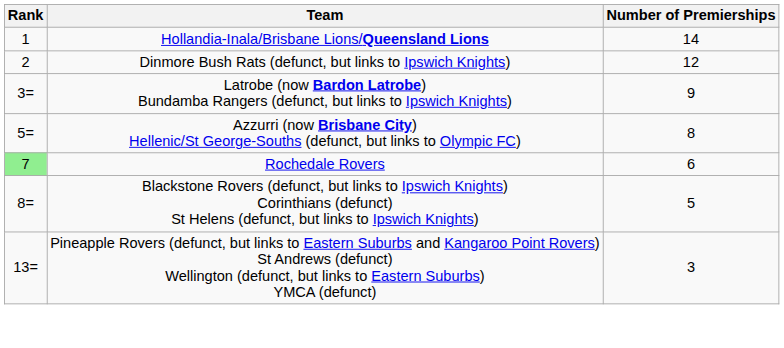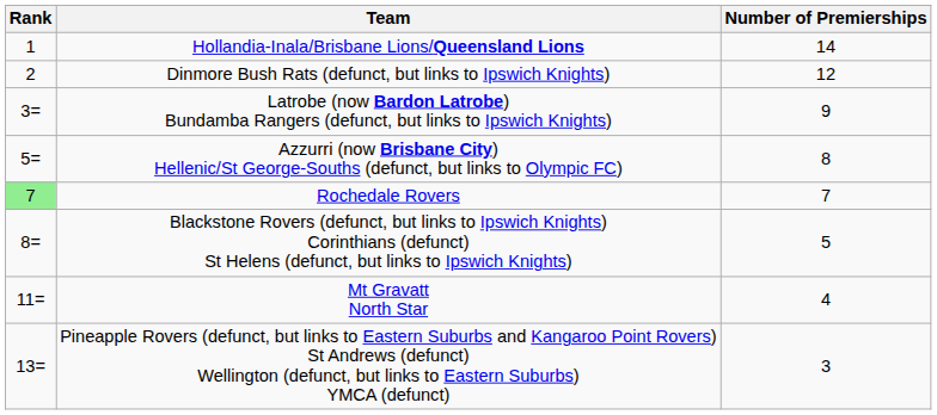Rochedale Rovers | Number of Premierships: 6 -> 7
+ row: 11= | Mt Gravatt North Star | 4
